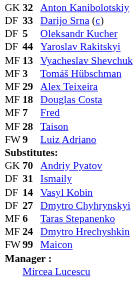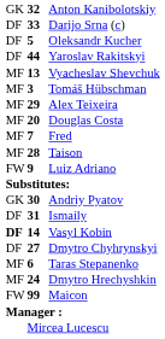Douglas Costa | column 2: 18 -> 20
Andriy Pyatov | column 2: 70 -> 30
Vasyl Kobin | column 1: normal -> bold
